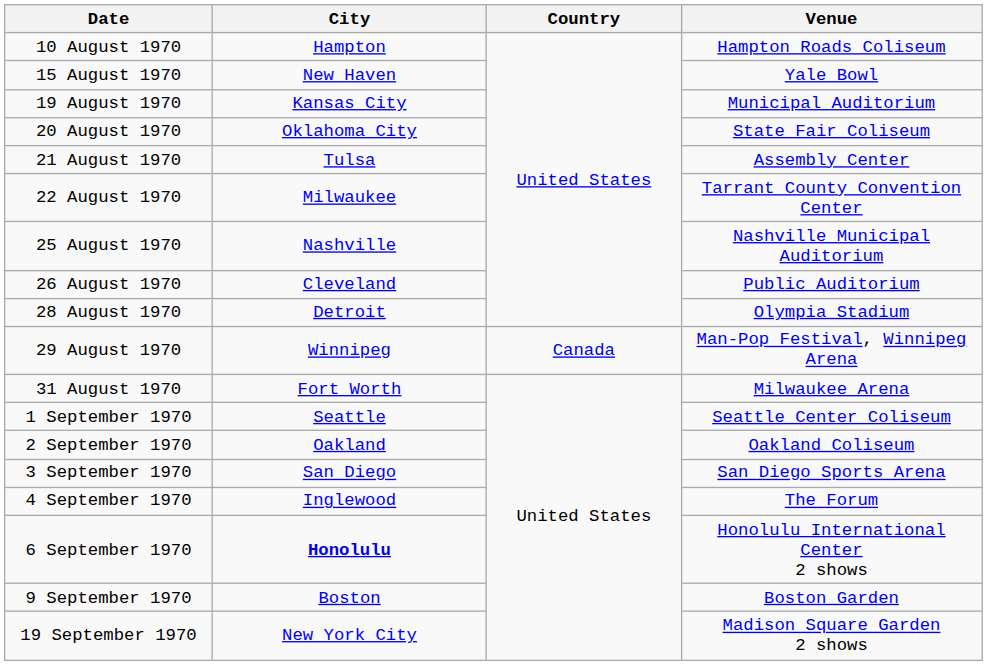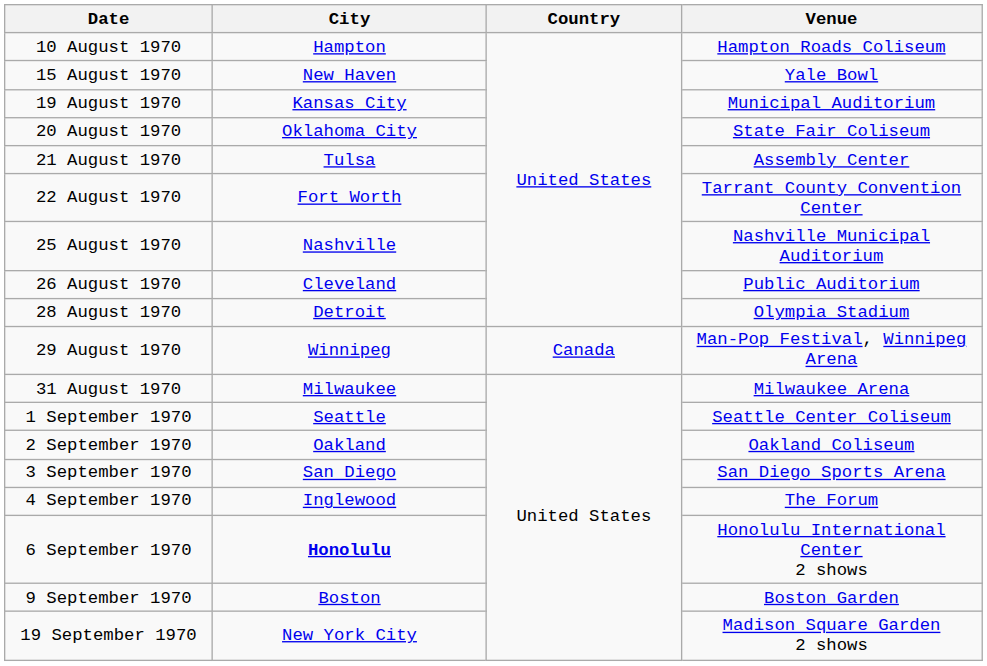22 August 1970 | City: Milwaukee -> Fort Worth
31 August 1970 | City: Fort Worth -> Milwaukee
